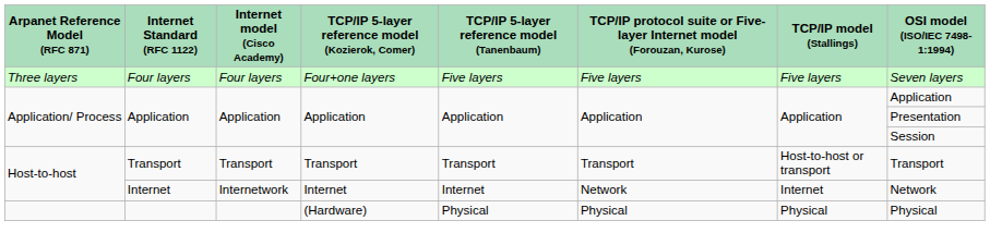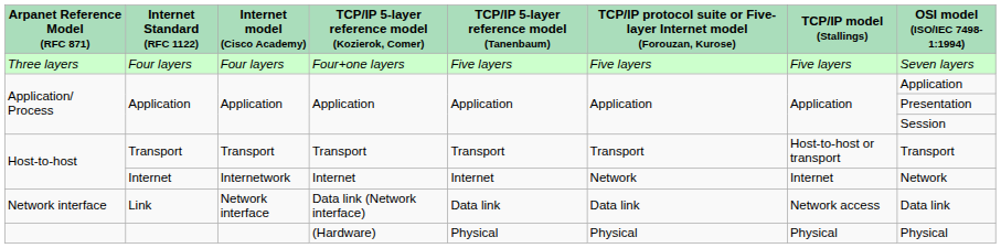+ row: Network interface | Link | Network interface | Data link (Network interface) | Data link | Data link | Network access | Data link
